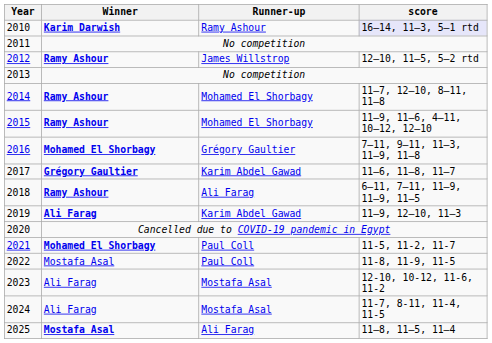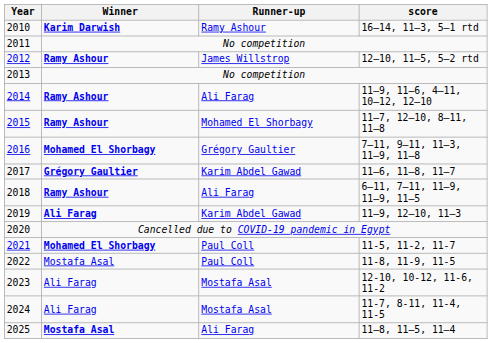2010 | score: lavender background -> no background
2014 | Runner-up: Mohamed El Shorbagy -> Ali Farag
2014 | score: 11–7, 12–10, 8–11, 11–8 -> 11–9, 11–6, 4–11, 10–12, 12–10
2015 | score: 11–9, 11–6, 4–11, 10–12, 12–10 -> 11–7, 12–10, 8–11, 11–8
